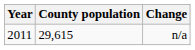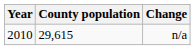n/a | Year: 2011 -> 2010
